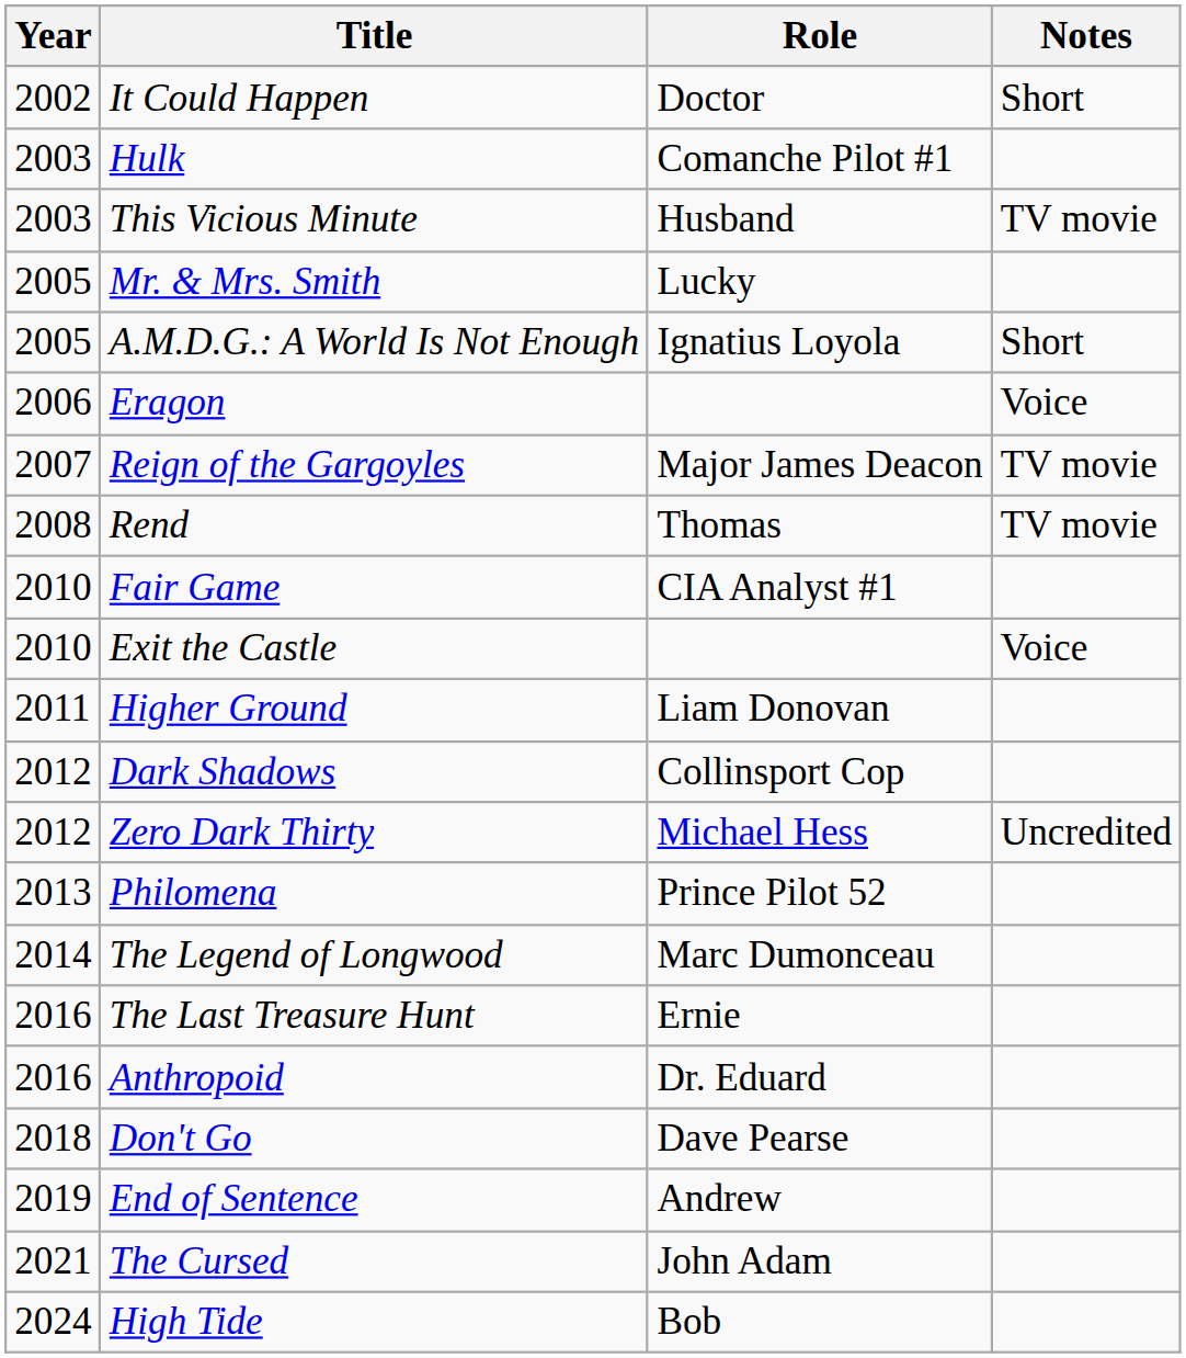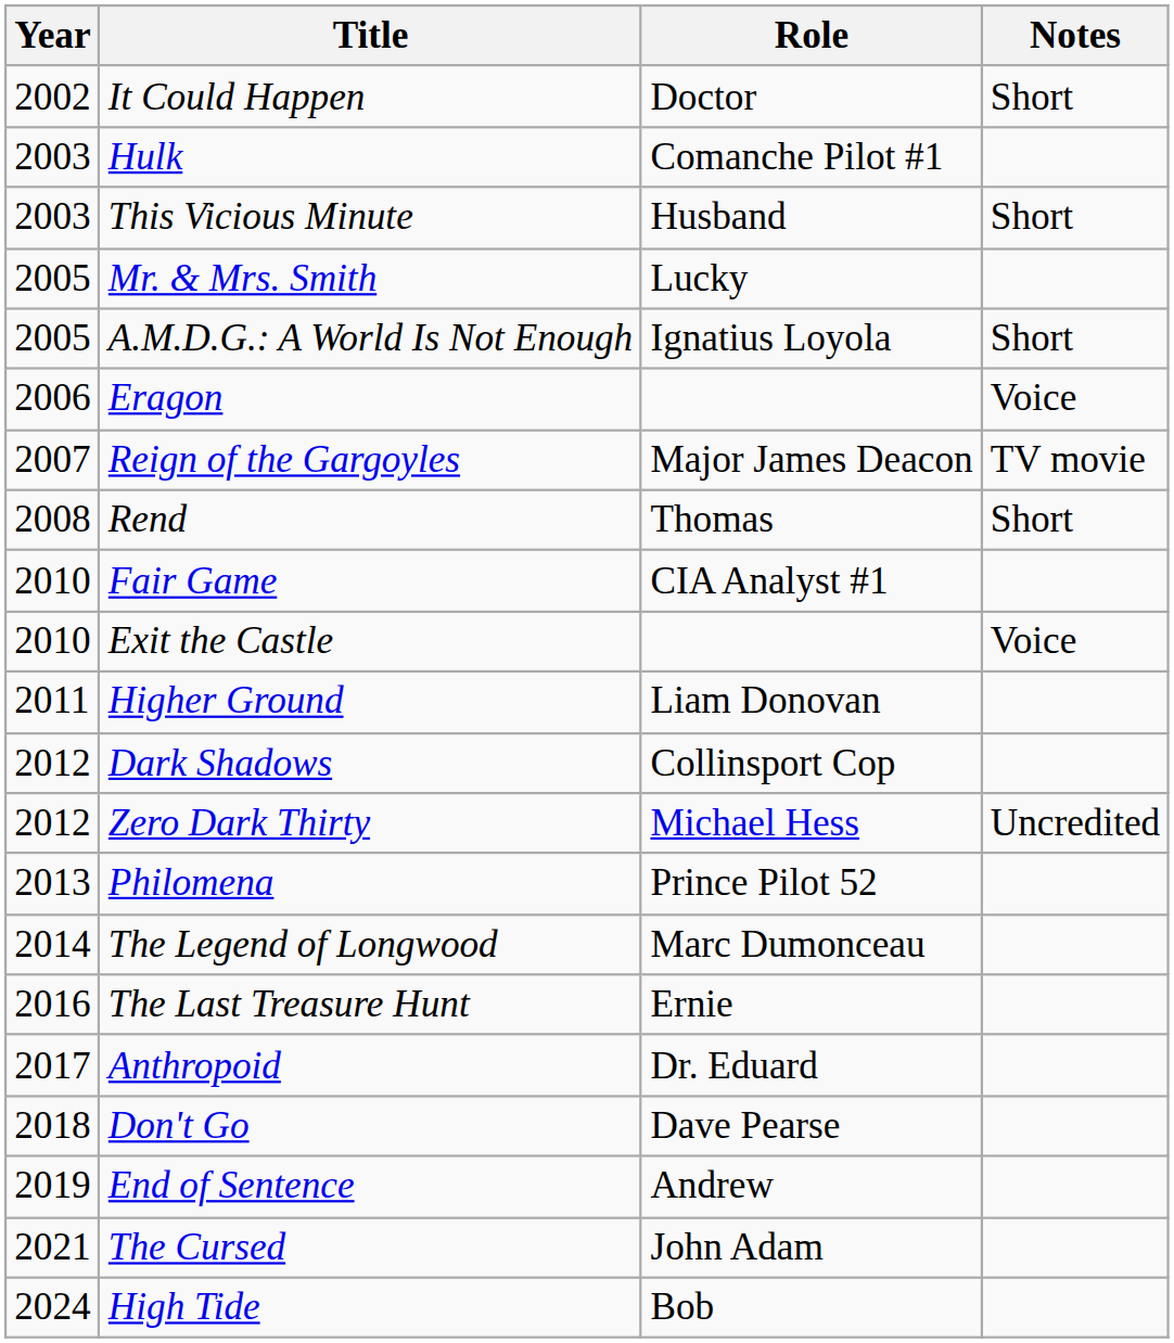This Vicious Minute | Notes: TV movie -> Short
Rend | Notes: TV movie -> Short
Anthropoid | Year: 2016 -> 2017
